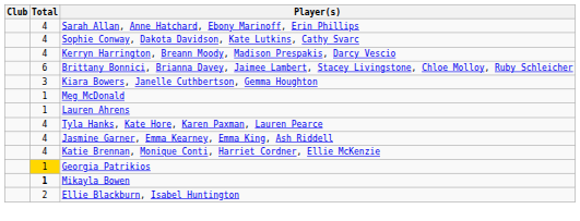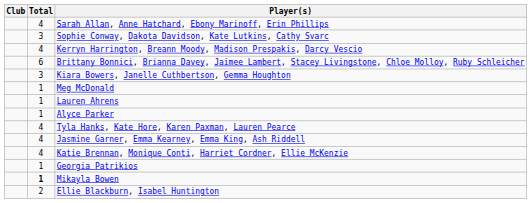Sophie Conway, Dakota Davidson, Kate Lutkins, Cathy Svarc | Total: 4 -> 3
+ row: 1 | Alyce Parker
Georgia Patrikios | Total: gold background -> no background
